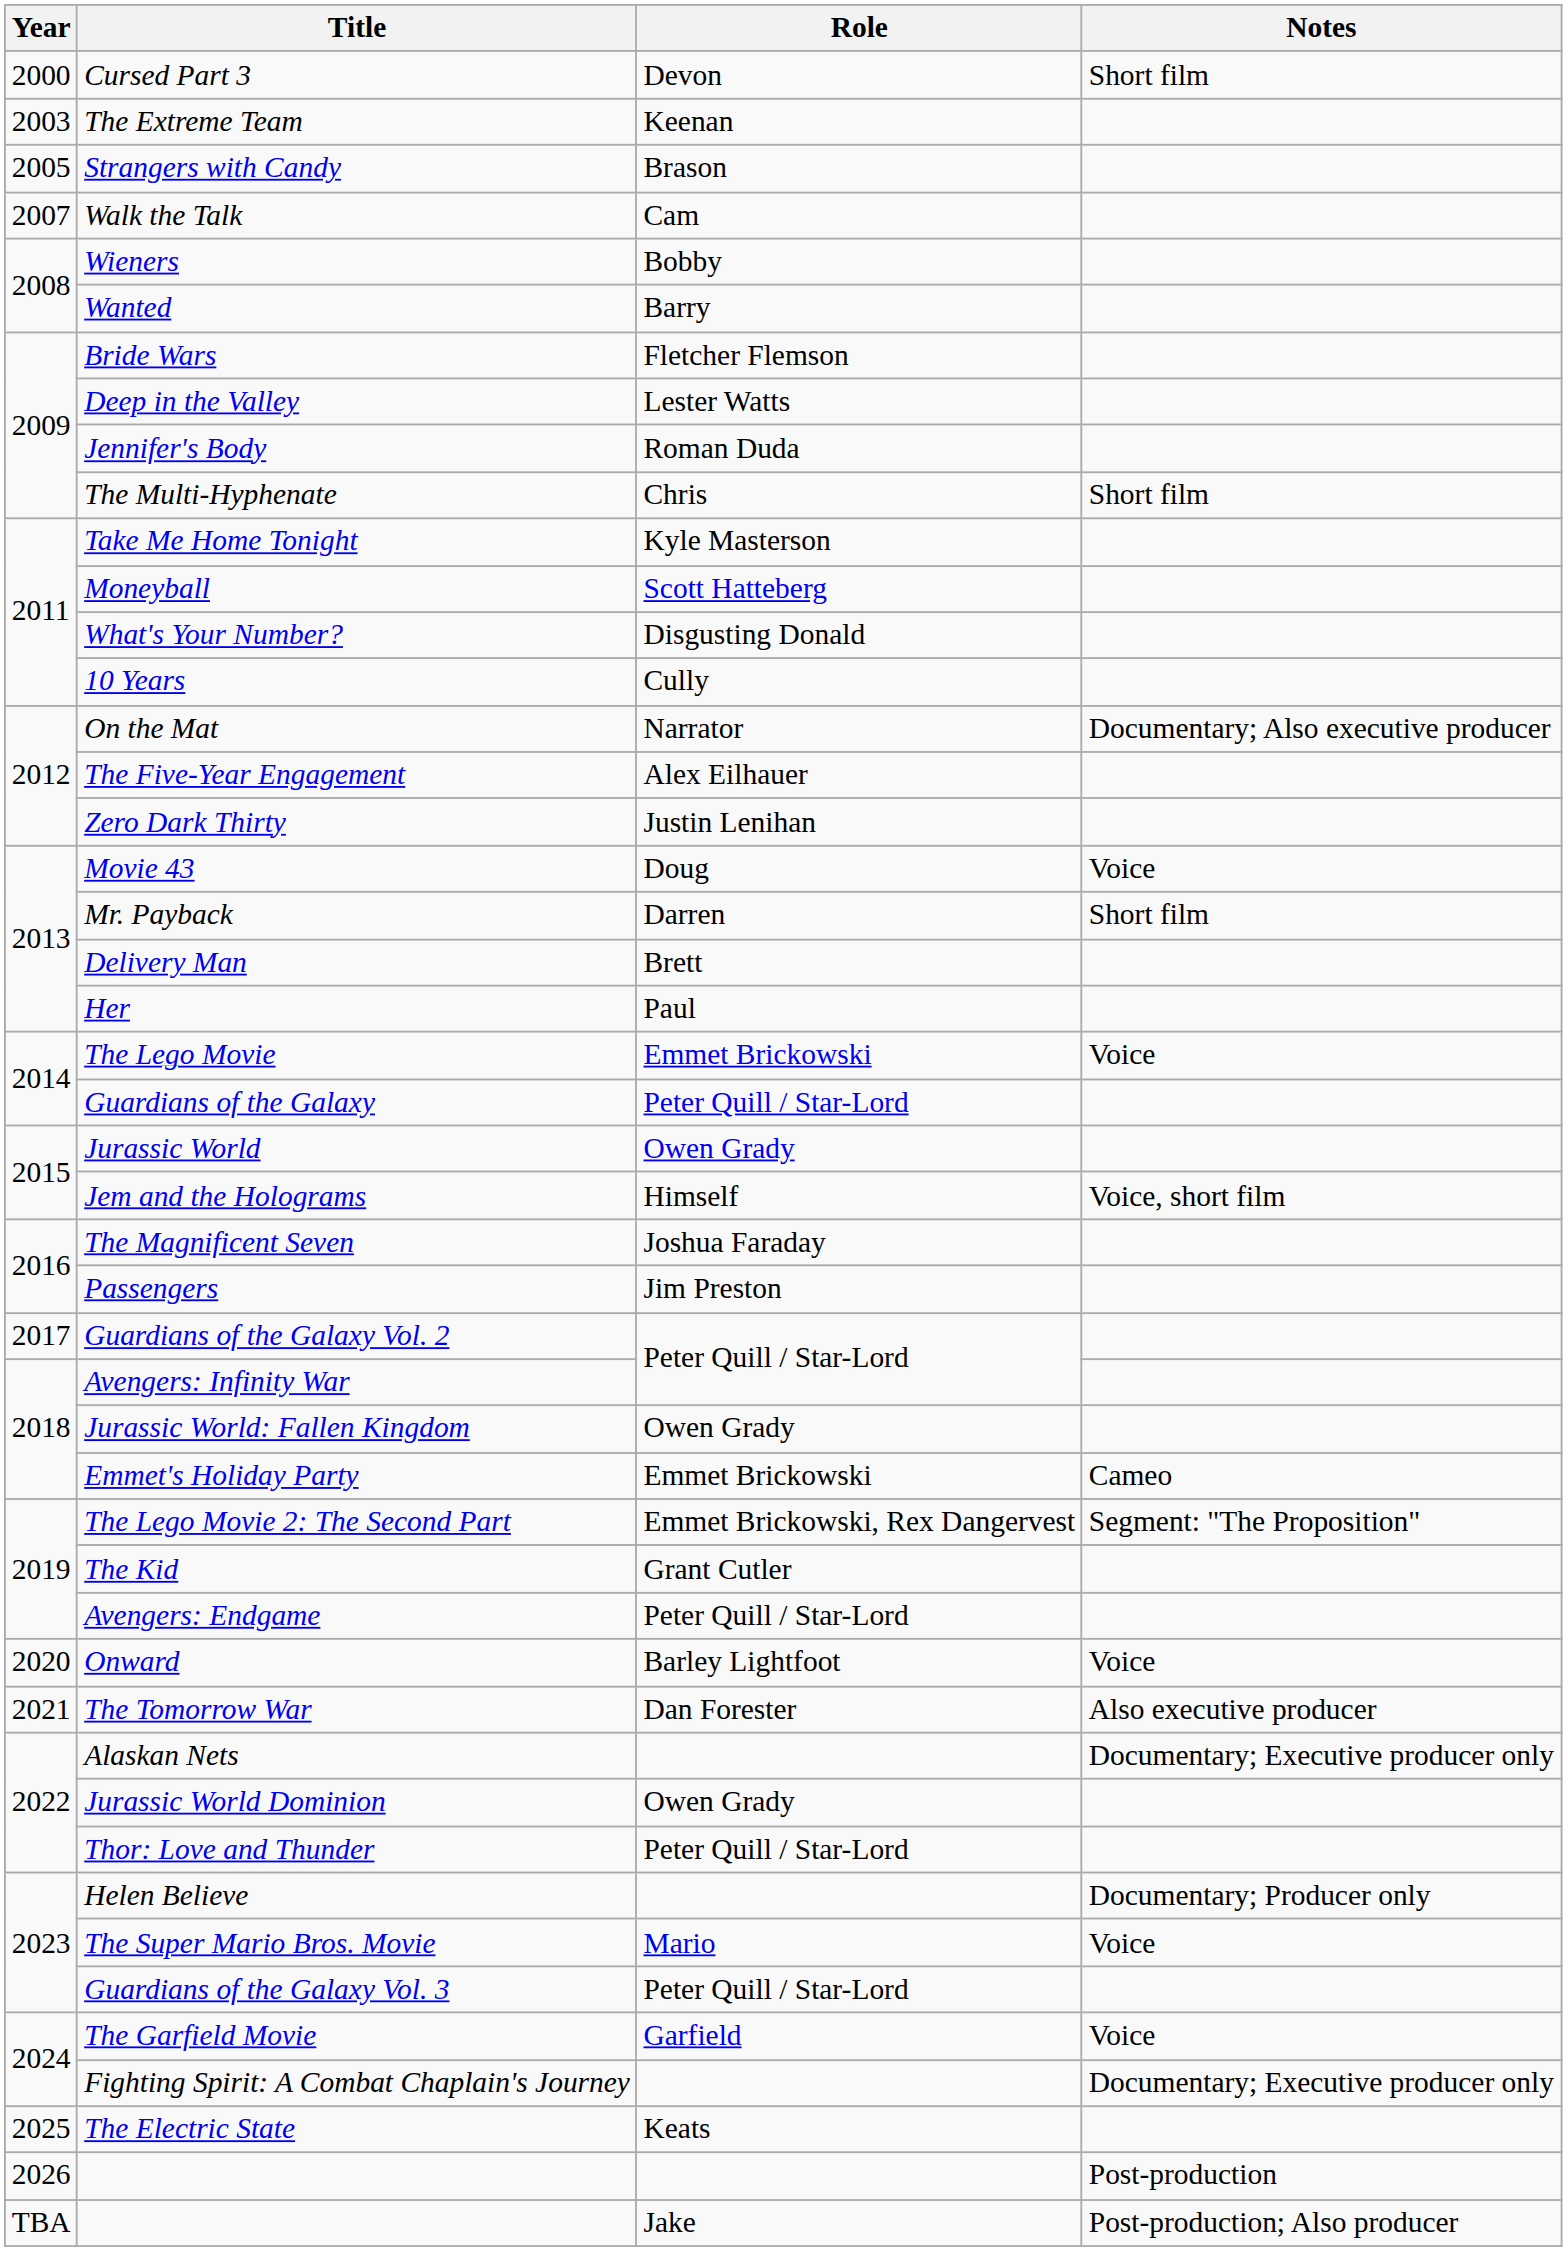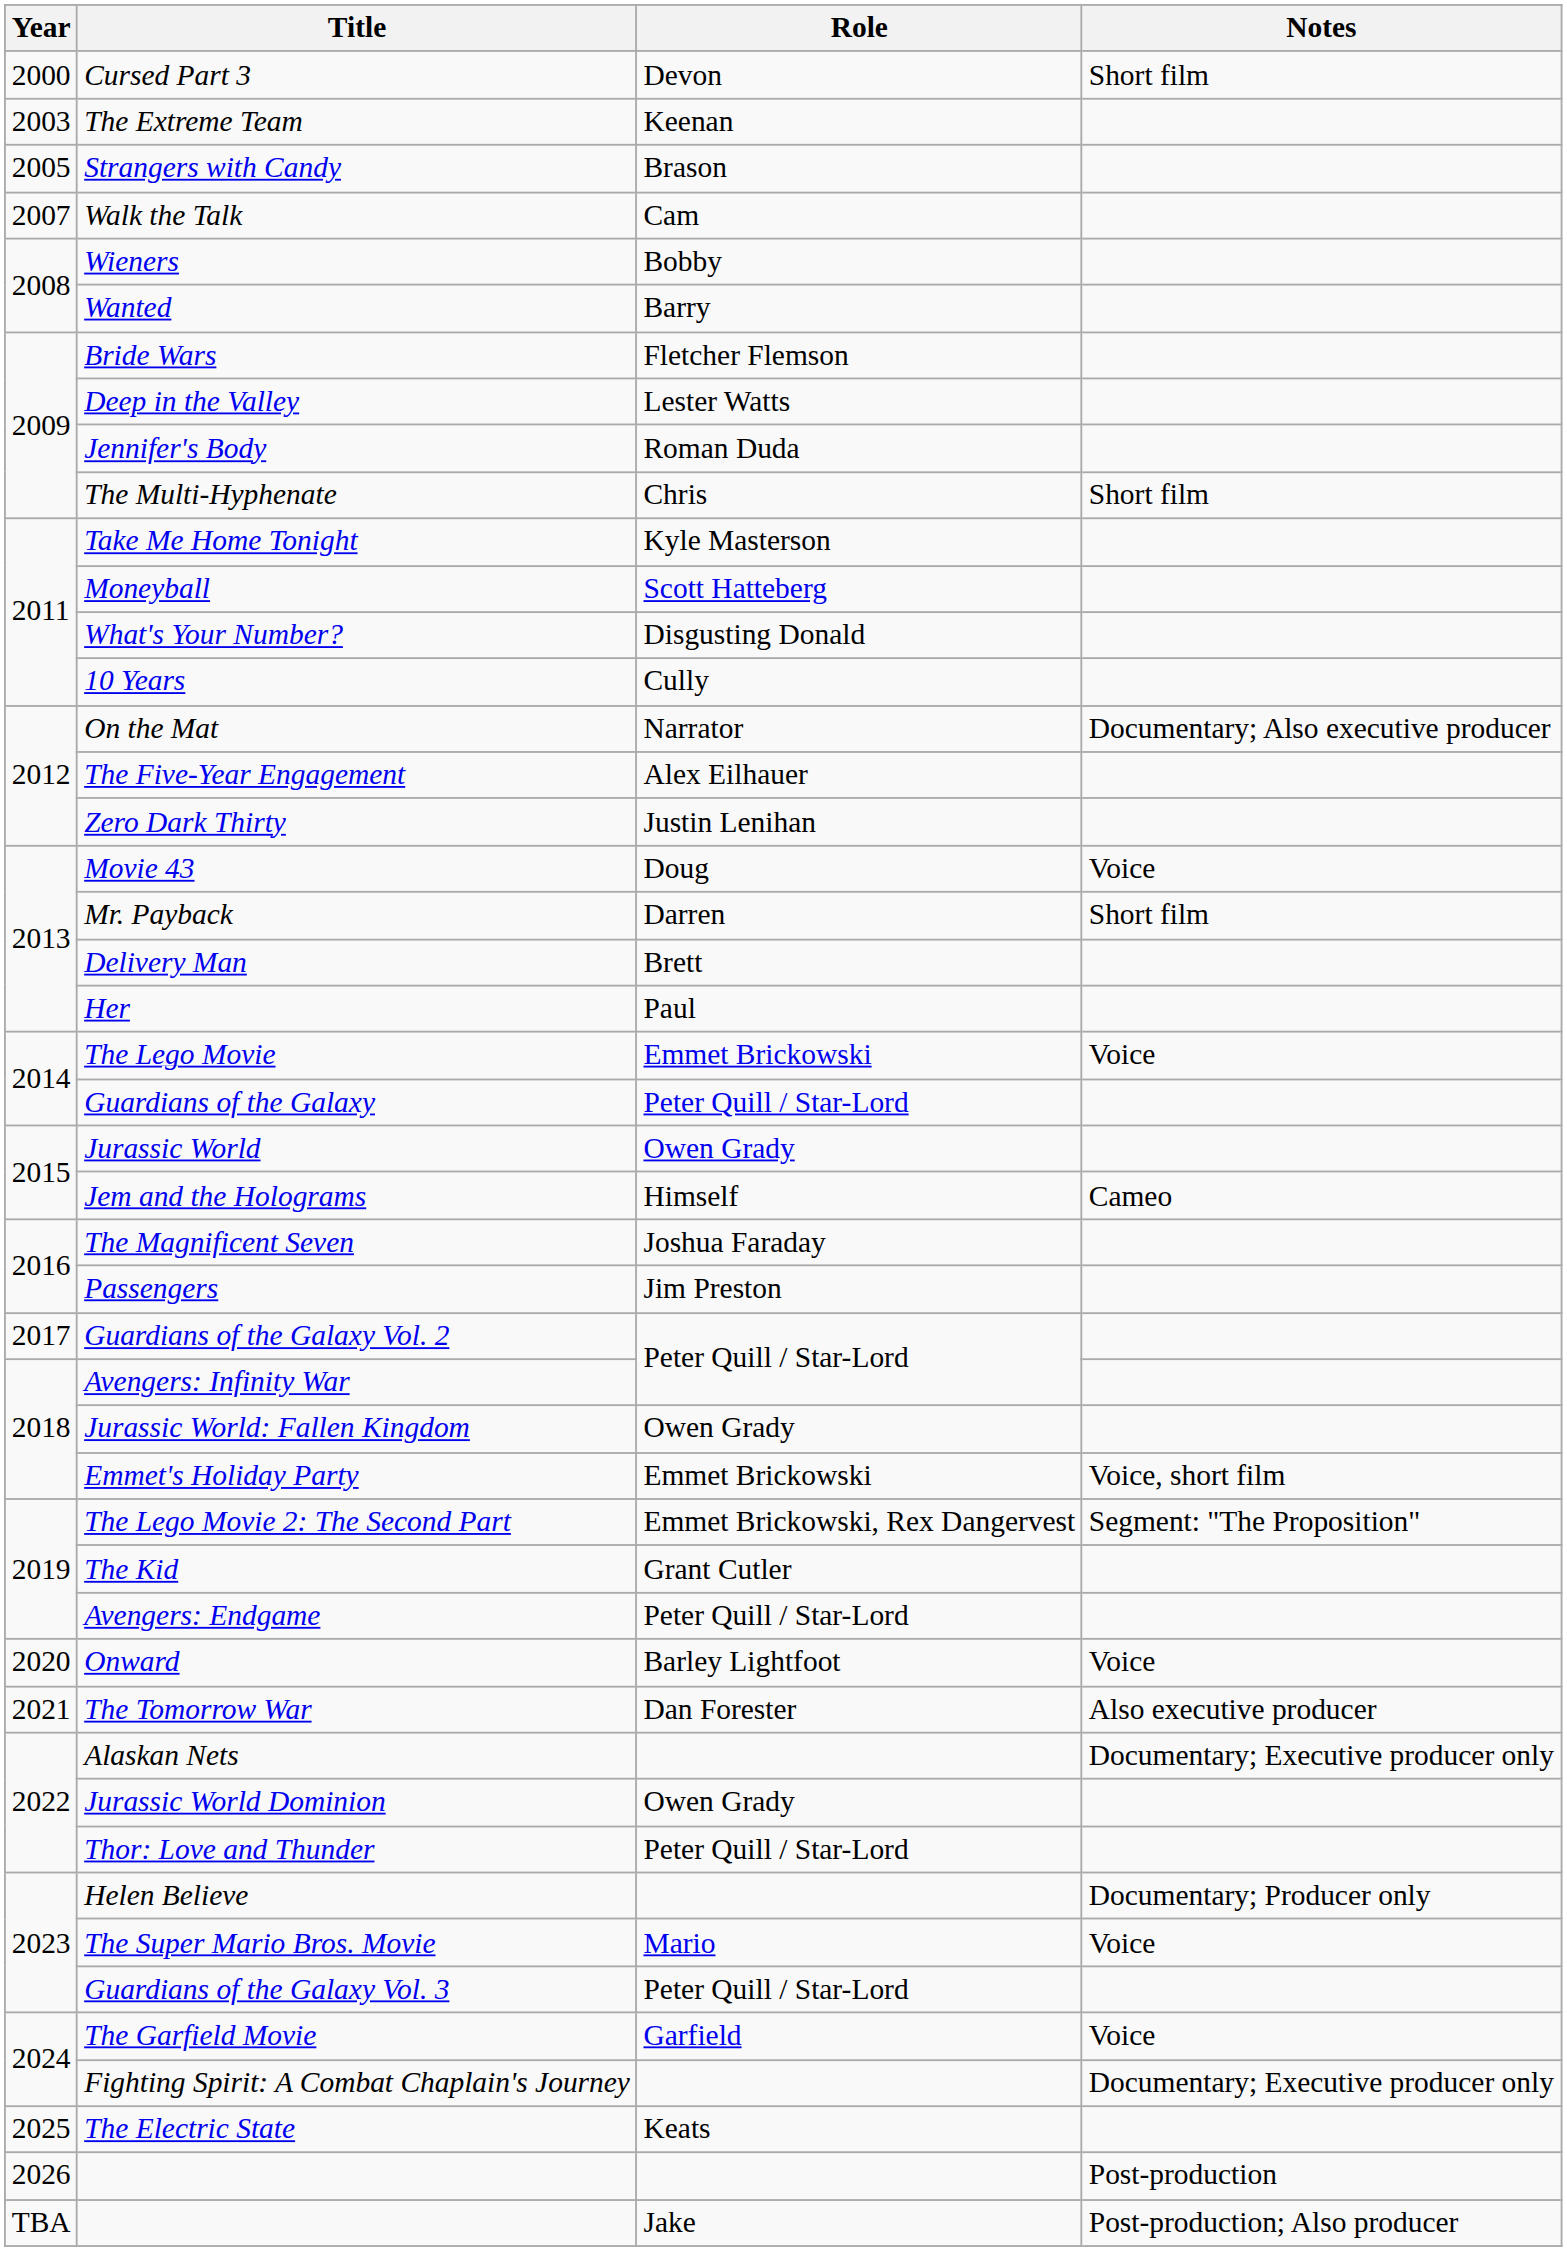Jem and the Holograms | Notes: Voice, short film -> Cameo
Emmet's Holiday Party | Notes: Cameo -> Voice, short film
